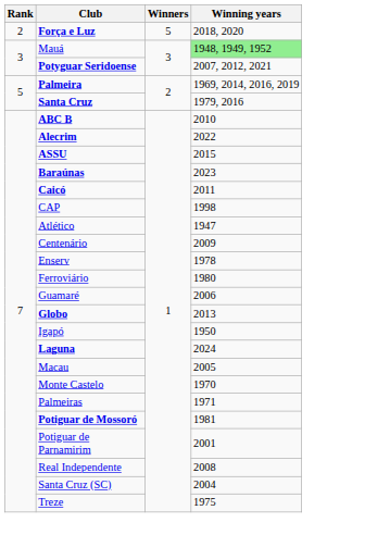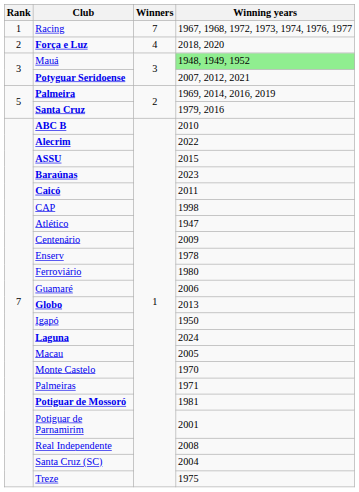+ row: 1 | Racing | 7 | 1967, 1968, 1972, 1973, 1974, 1976, 1977
Força e Luz | Winners: 5 -> 4
